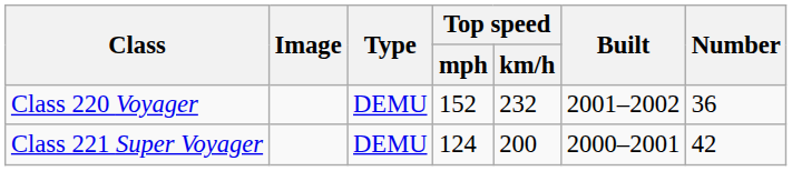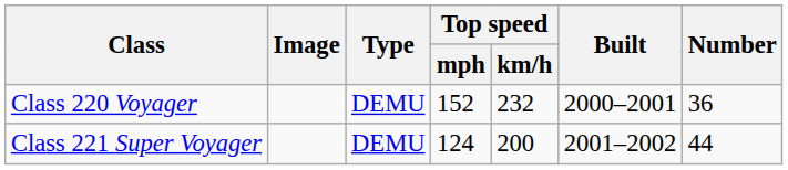Class 220 Voyager | Built: 2001–2002 -> 2000–2001
Class 221 Super Voyager | Built: 2000–2001 -> 2001–2002
Class 221 Super Voyager | Number: 42 -> 44
